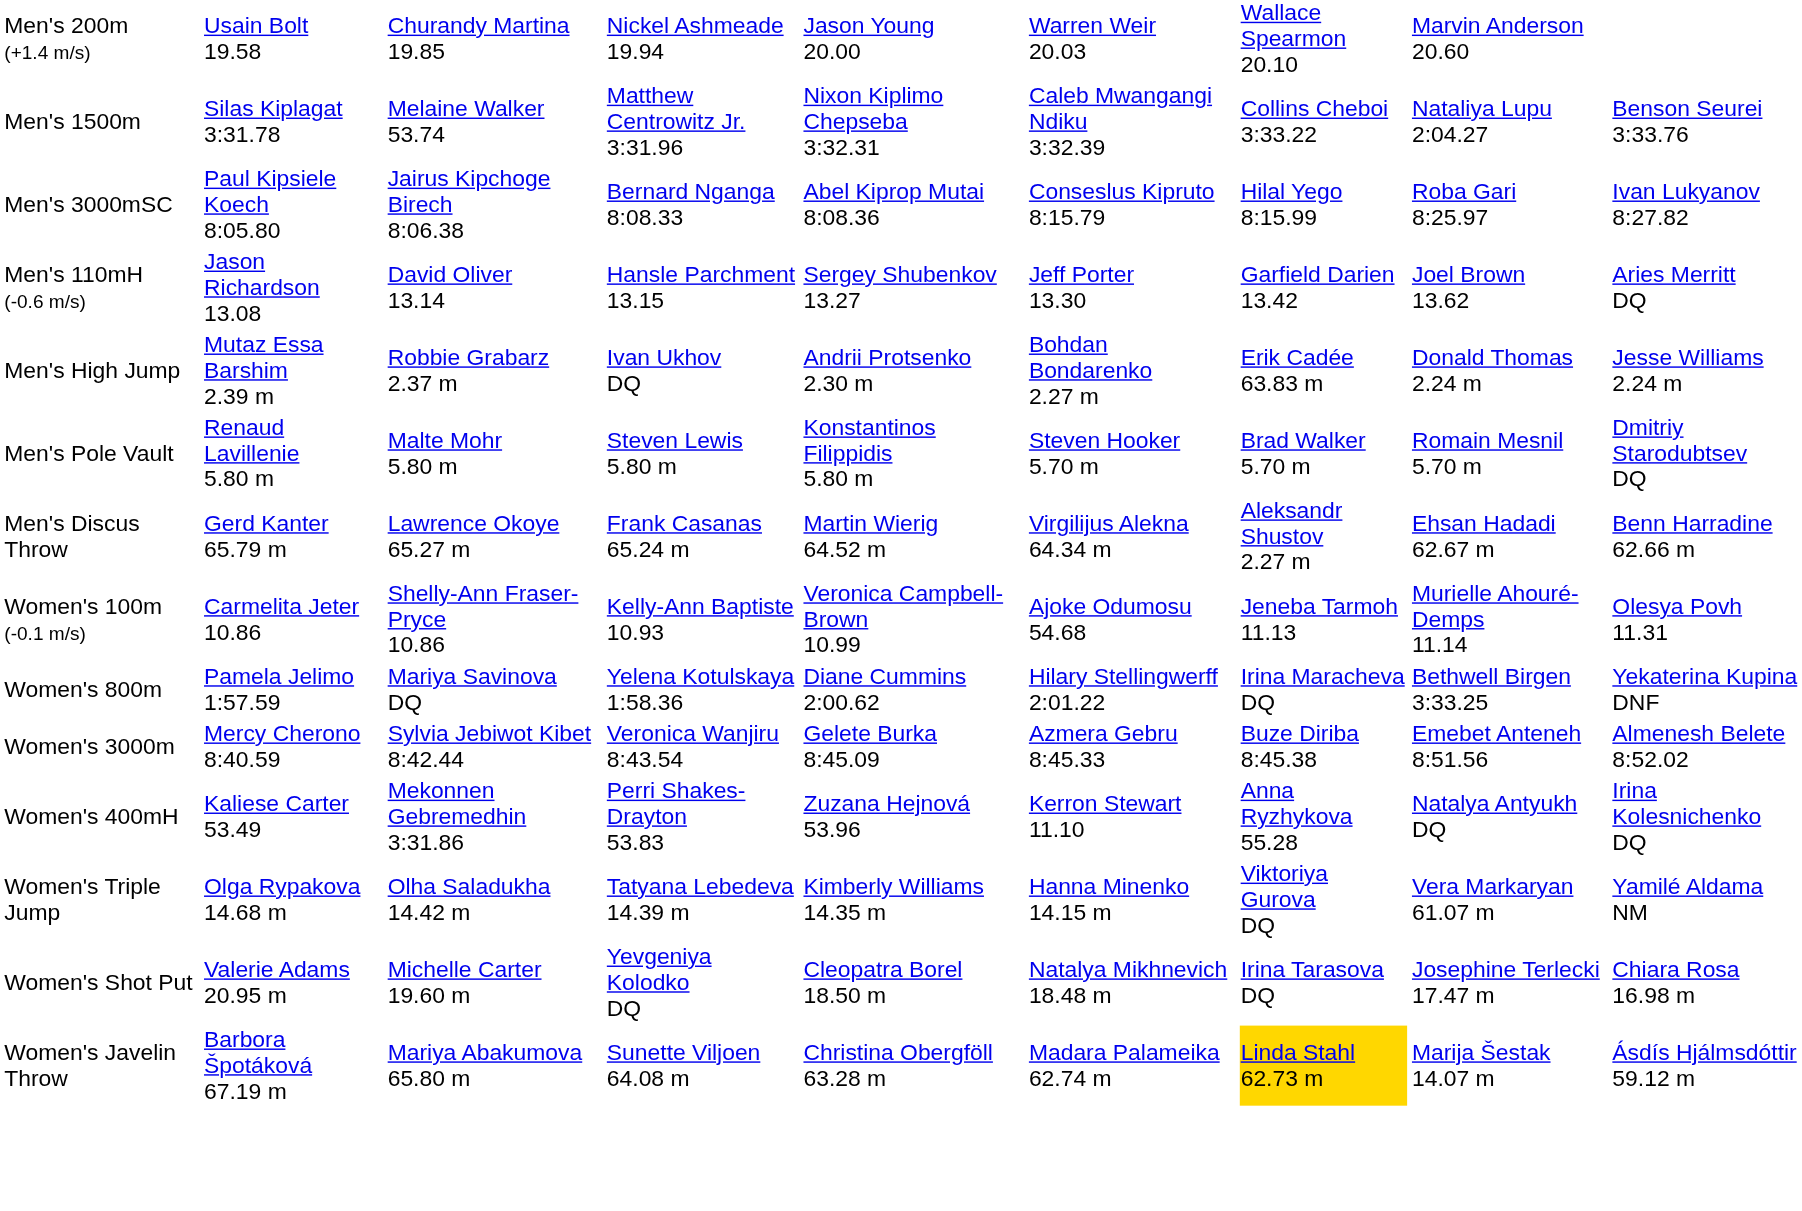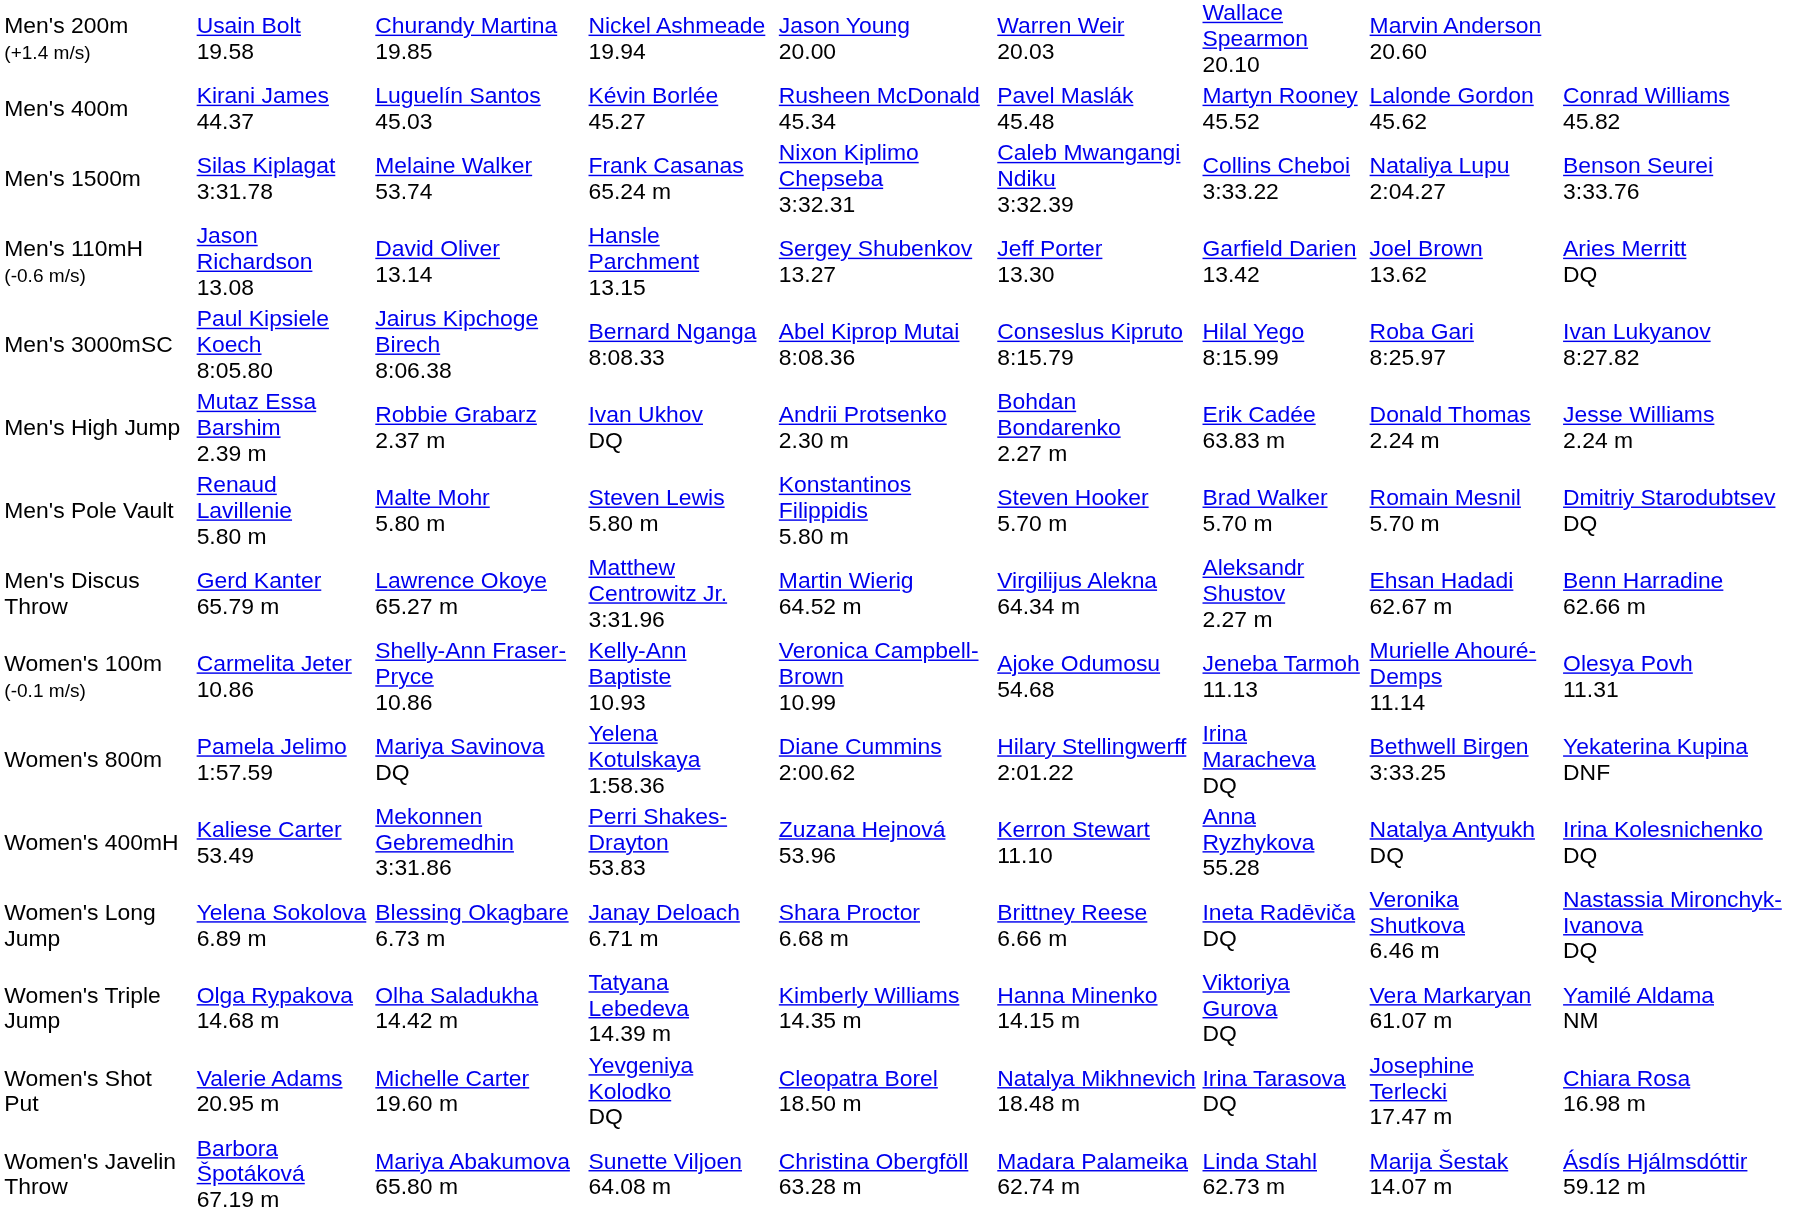+ row: Men's 400m | Kirani James 44.37 | Luguelín Santos 45.03 | Kévin Borlée 45.27 | Rusheen McDonald 45.34 | Pavel Maslák 45.48 | Martyn Rooney 45.52 | Lalonde Gordon 45.62 | Conrad Williams 45.82
Men's 1500m | column 4: Matthew Centrowitz Jr. 3:31.96 -> Frank Casanas 65.24 m
rows swapped: Men's 110mH (-0.6 m/s) <-> Men's 3000mSC
Men's Discus Throw | column 4: Frank Casanas 65.24 m -> Matthew Centrowitz Jr. 3:31.96
- row: Women's 3000m | Mercy Cherono 8:40.59 | Sylvia Jebiwot Kibet 8:42.44 | Veronica Wanjiru 8:43.54 | Gelete Burka 8:45.09 | Azmera Gebru 8:45.33 | Buze Diriba 8:45.38 | Emebet Anteneh 8:51.56 | Almenesh Belete 8:52.02
+ row: Women's Long Jump | Yelena Sokolova 6.89 m | Blessing Okagbare 6.73 m | Janay Deloach 6.71 m | Shara Proctor 6.68 m | Brittney Reese 6.66 m | Ineta Radēviča DQ | Veronika Shutkova 6.46 m | Nastassia Mironchyk-Ivanova DQ
Women's Javelin Throw | column 7: gold background -> no background
